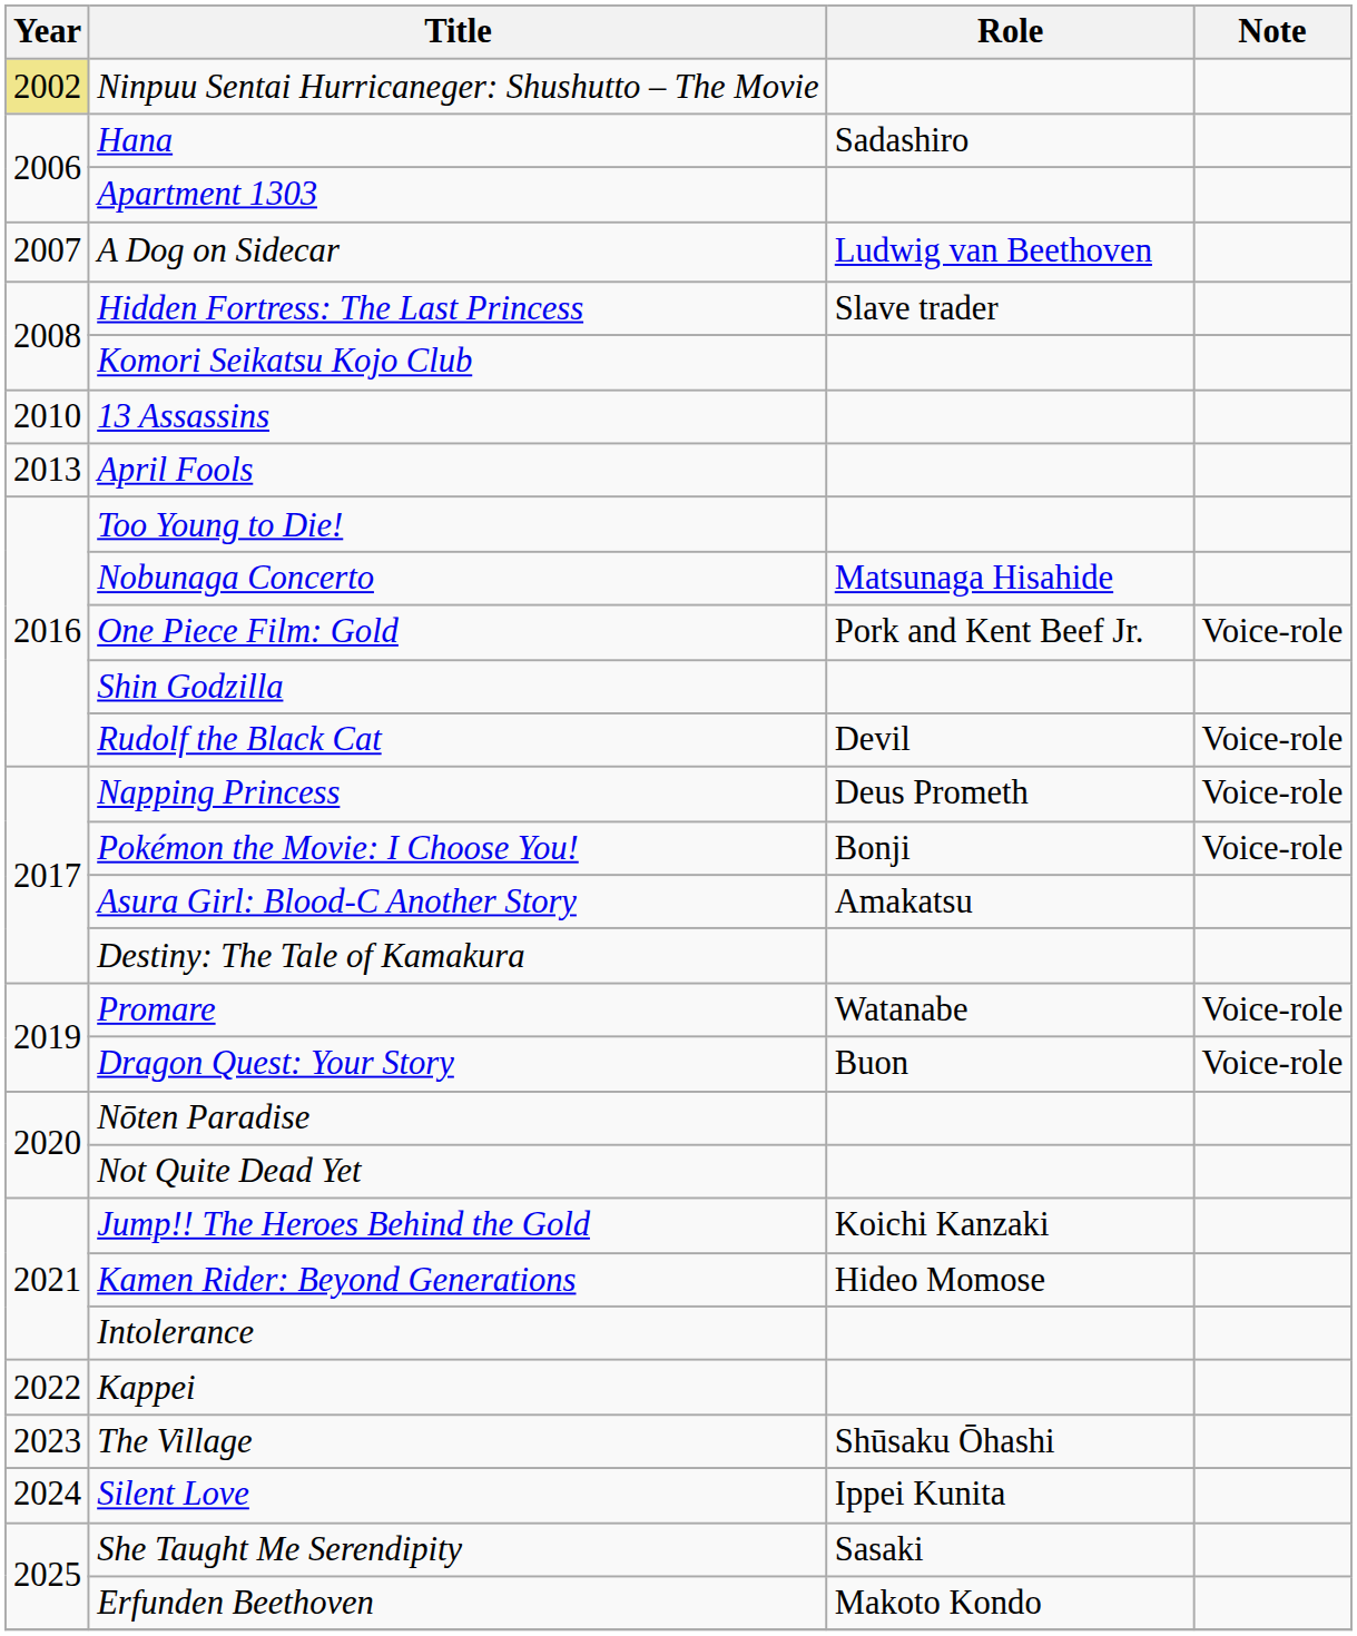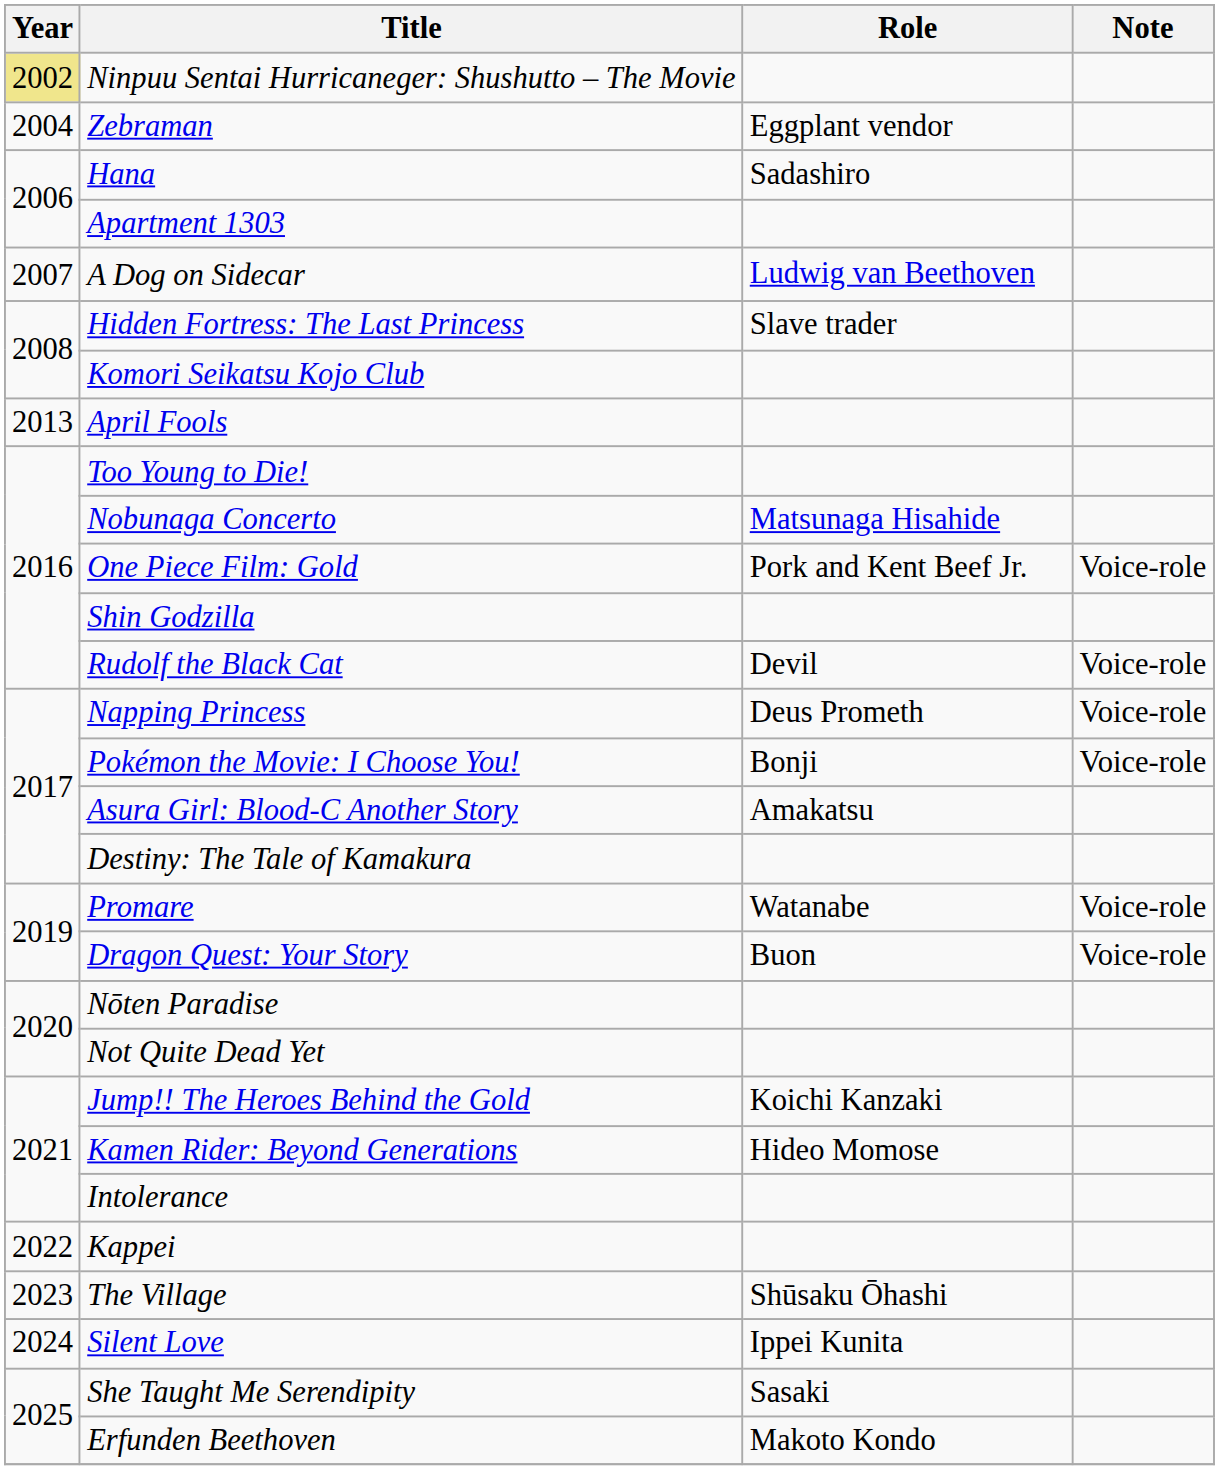+ row: 2004 | Zebraman | Eggplant vendor
- row: 2010 | 13 Assassins
